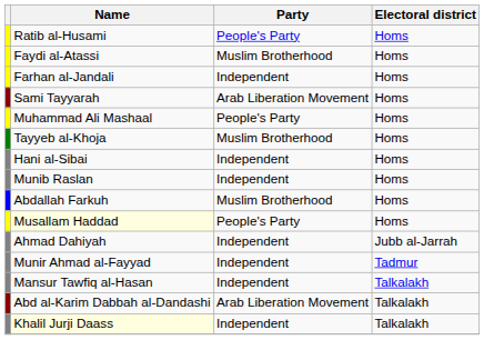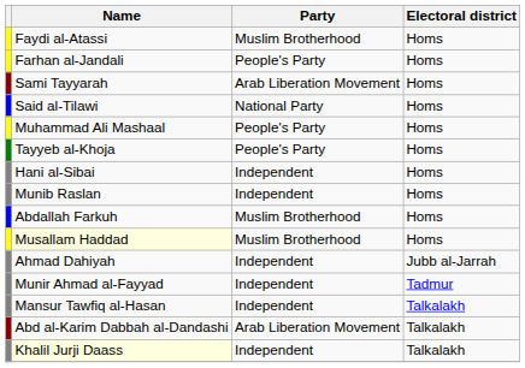- row: Ratib al-Husami | People's Party | Homs
Farhan al-Jandali | Party: Independent -> People's Party
+ row: Said al-Tilawi | National Party | Homs
Tayyeb al-Khoja | Party: Muslim Brotherhood -> People's Party
Musallam Haddad | Party: People's Party -> Muslim Brotherhood
